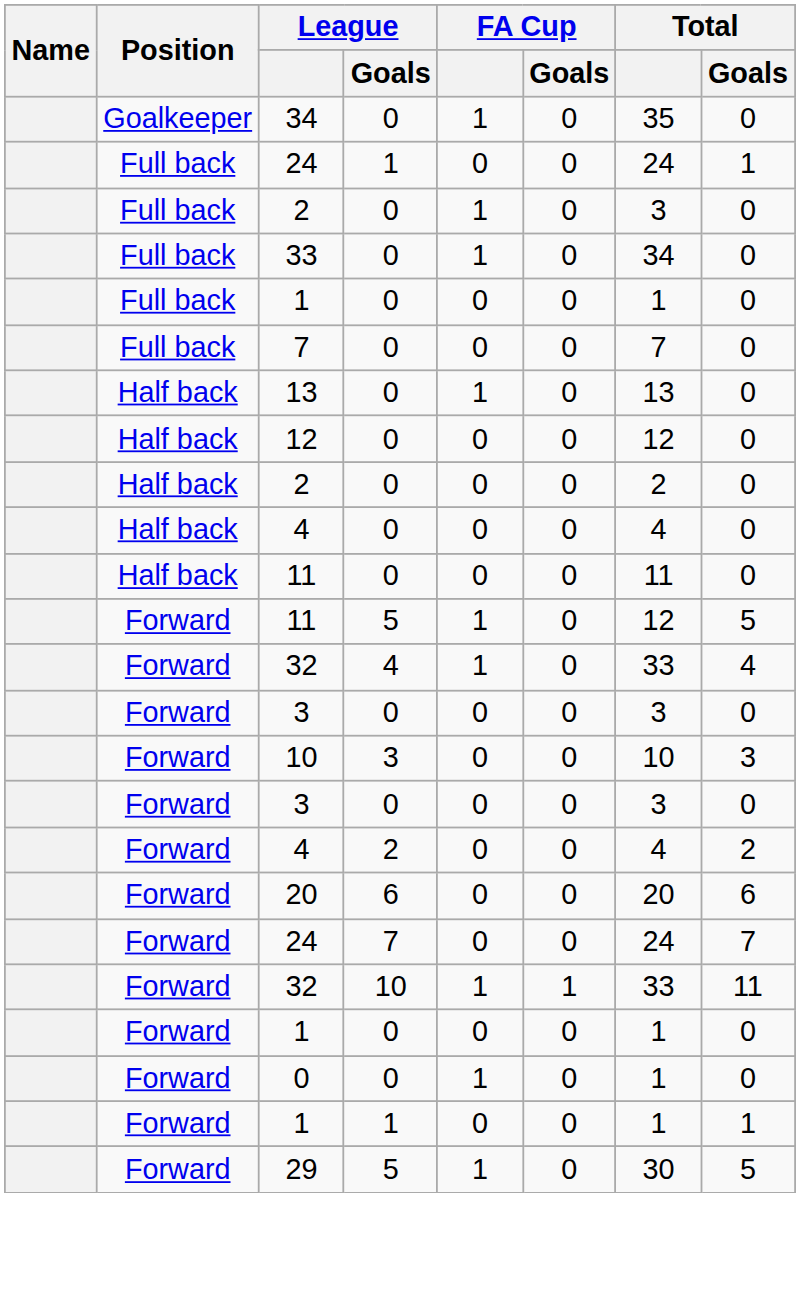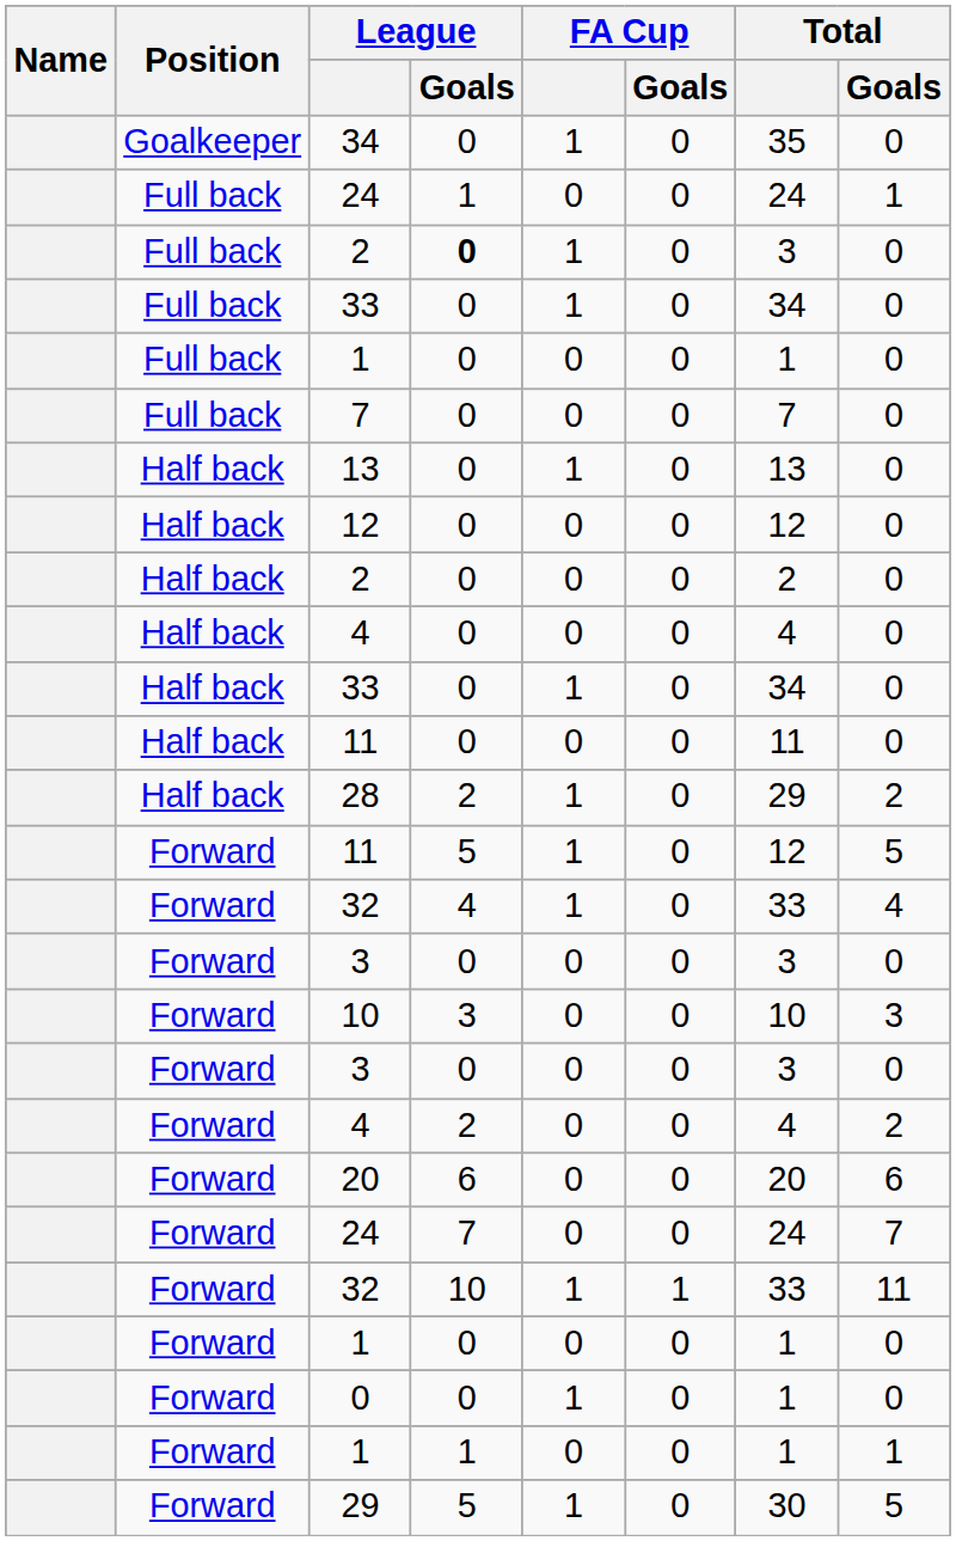Full back / 2 | League / Goals: normal -> bold
+ row: Half back | 33 | 0 | 1 | 0 | 34 | 0
+ row: Half back | 28 | 2 | 1 | 0 | 29 | 2
